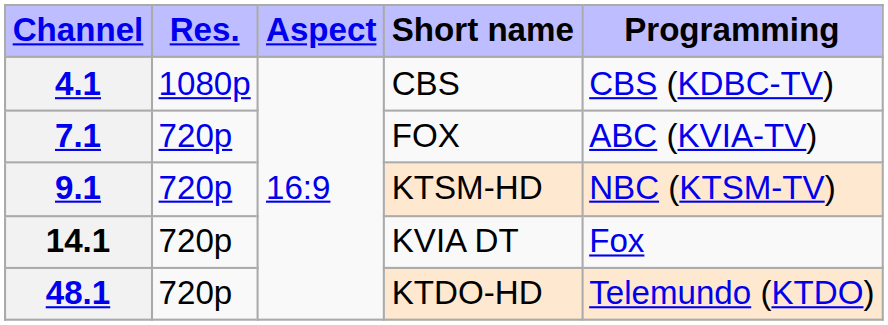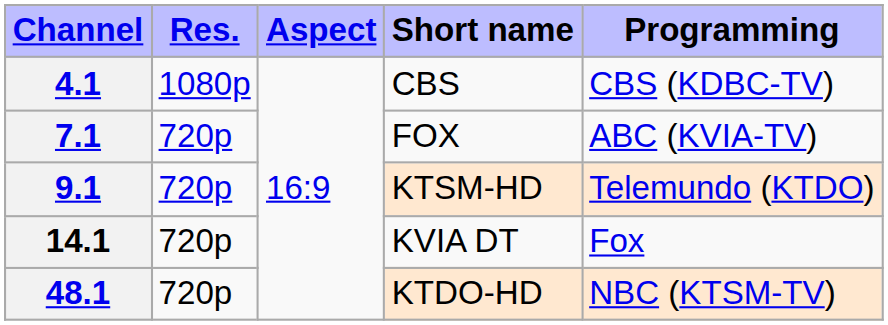9.1 | Programming: NBC (KTSM-TV) -> Telemundo (KTDO)
48.1 | Programming: Telemundo (KTDO) -> NBC (KTSM-TV)
